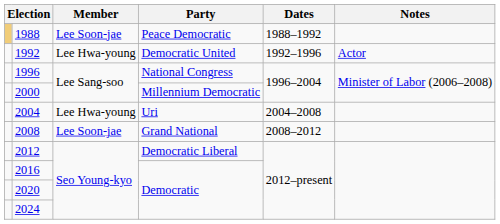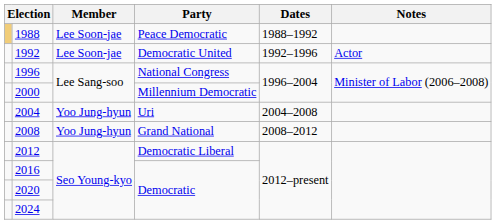1992 | Member: Lee Hwa-young -> Lee Soon-jae
2004 | Member: Lee Hwa-young -> Yoo Jung-hyun
2008 | Member: Lee Soon-jae -> Yoo Jung-hyun
